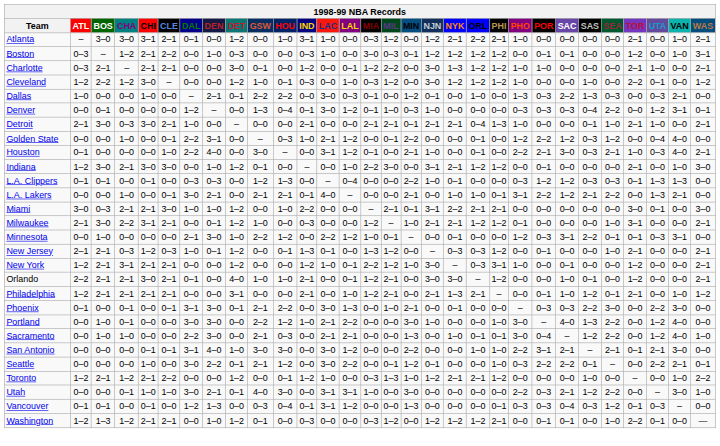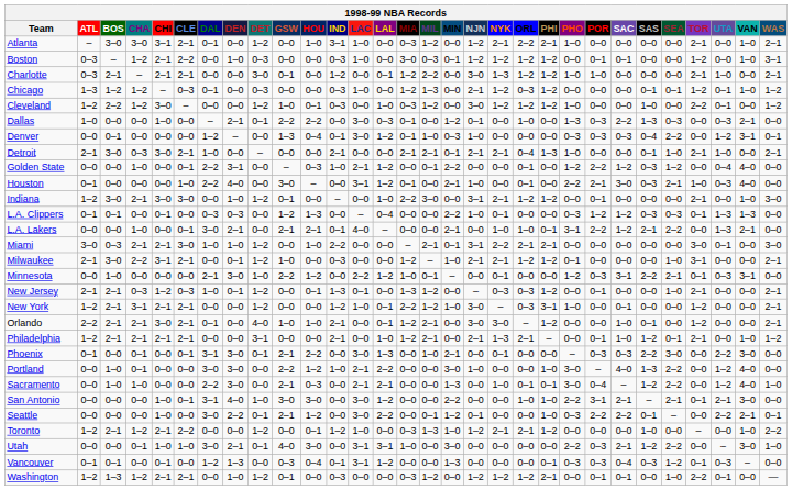+ row: Chicago | 1–3 | 1–2 | 1–2 | – | 0–3 | 0–1 | 0–0 | 0–3 | 0–0 | 0–0 | 0–3 | 1–0 | 0–0 | 1–2 | 1–3 | 0–0 | 2–1 | 1–2 | 0–3 | 1–2 | 0–0 | 0–0 | 0–0 | 0–1 | 0–1 | 1–2 | 0–1 | 1–0 | 1–2
Houston | WAS: 2–1 -> 0–0
Minnesota | SEA: 0–1 -> 2–1
San Antonio | CHI: 0–1 -> 1–0
